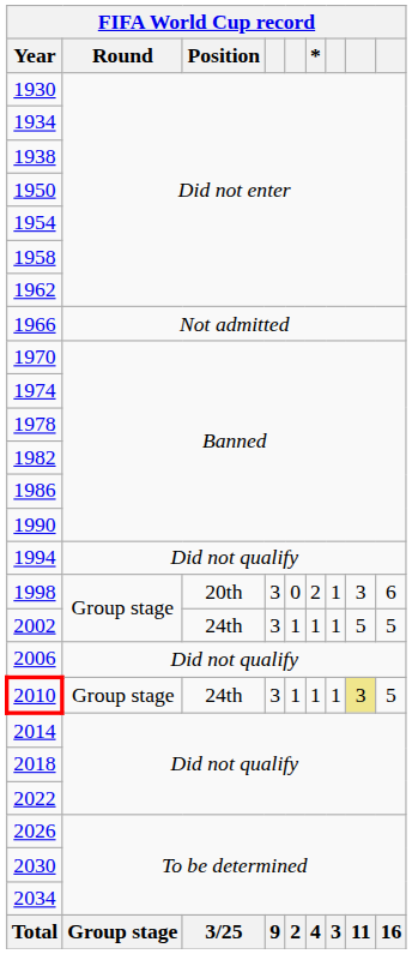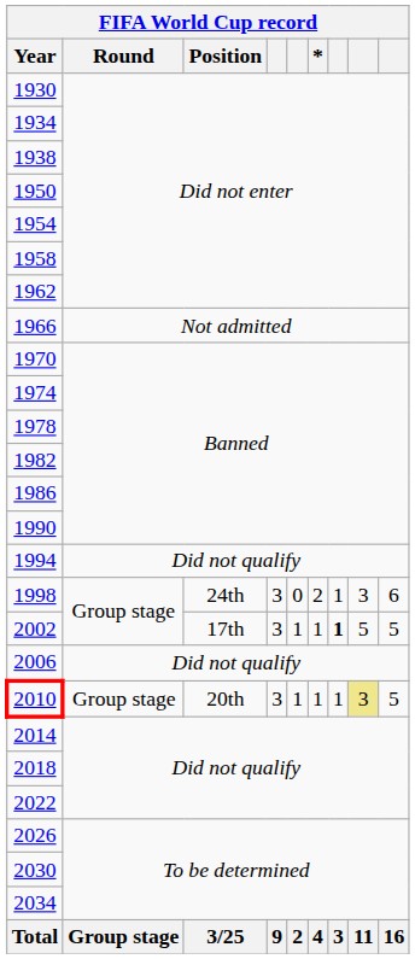1998 | Position: 20th -> 24th
2002 | Position: 24th -> 17th
2002 | column 7: normal -> bold
2010 | Position: 24th -> 20th
